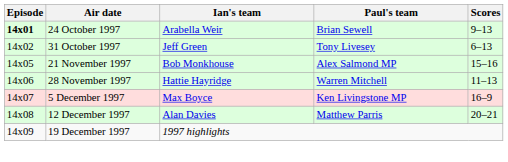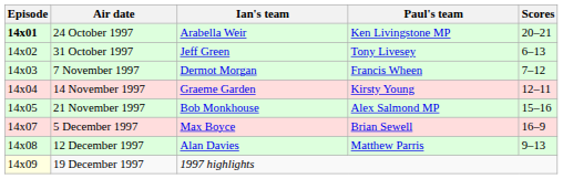24 October 1997 | Paul's team: Brian Sewell -> Ken Livingstone MP
24 October 1997 | Scores: 9–13 -> 20–21
+ row: 14x03 | 7 November 1997 | Dermot Morgan | Francis Wheen | 7–12
+ row: 14x04 | 14 November 1997 | Graeme Garden | Kirsty Young | 12–11
- row: 14x06 | 28 November 1997 | Hattie Hayridge | Warren Mitchell | 11–13
5 December 1997 | Paul's team: Ken Livingstone MP -> Brian Sewell
12 December 1997 | Scores: 20–21 -> 9–13
19 December 1997 | Episode: no background -> lightyellow background
